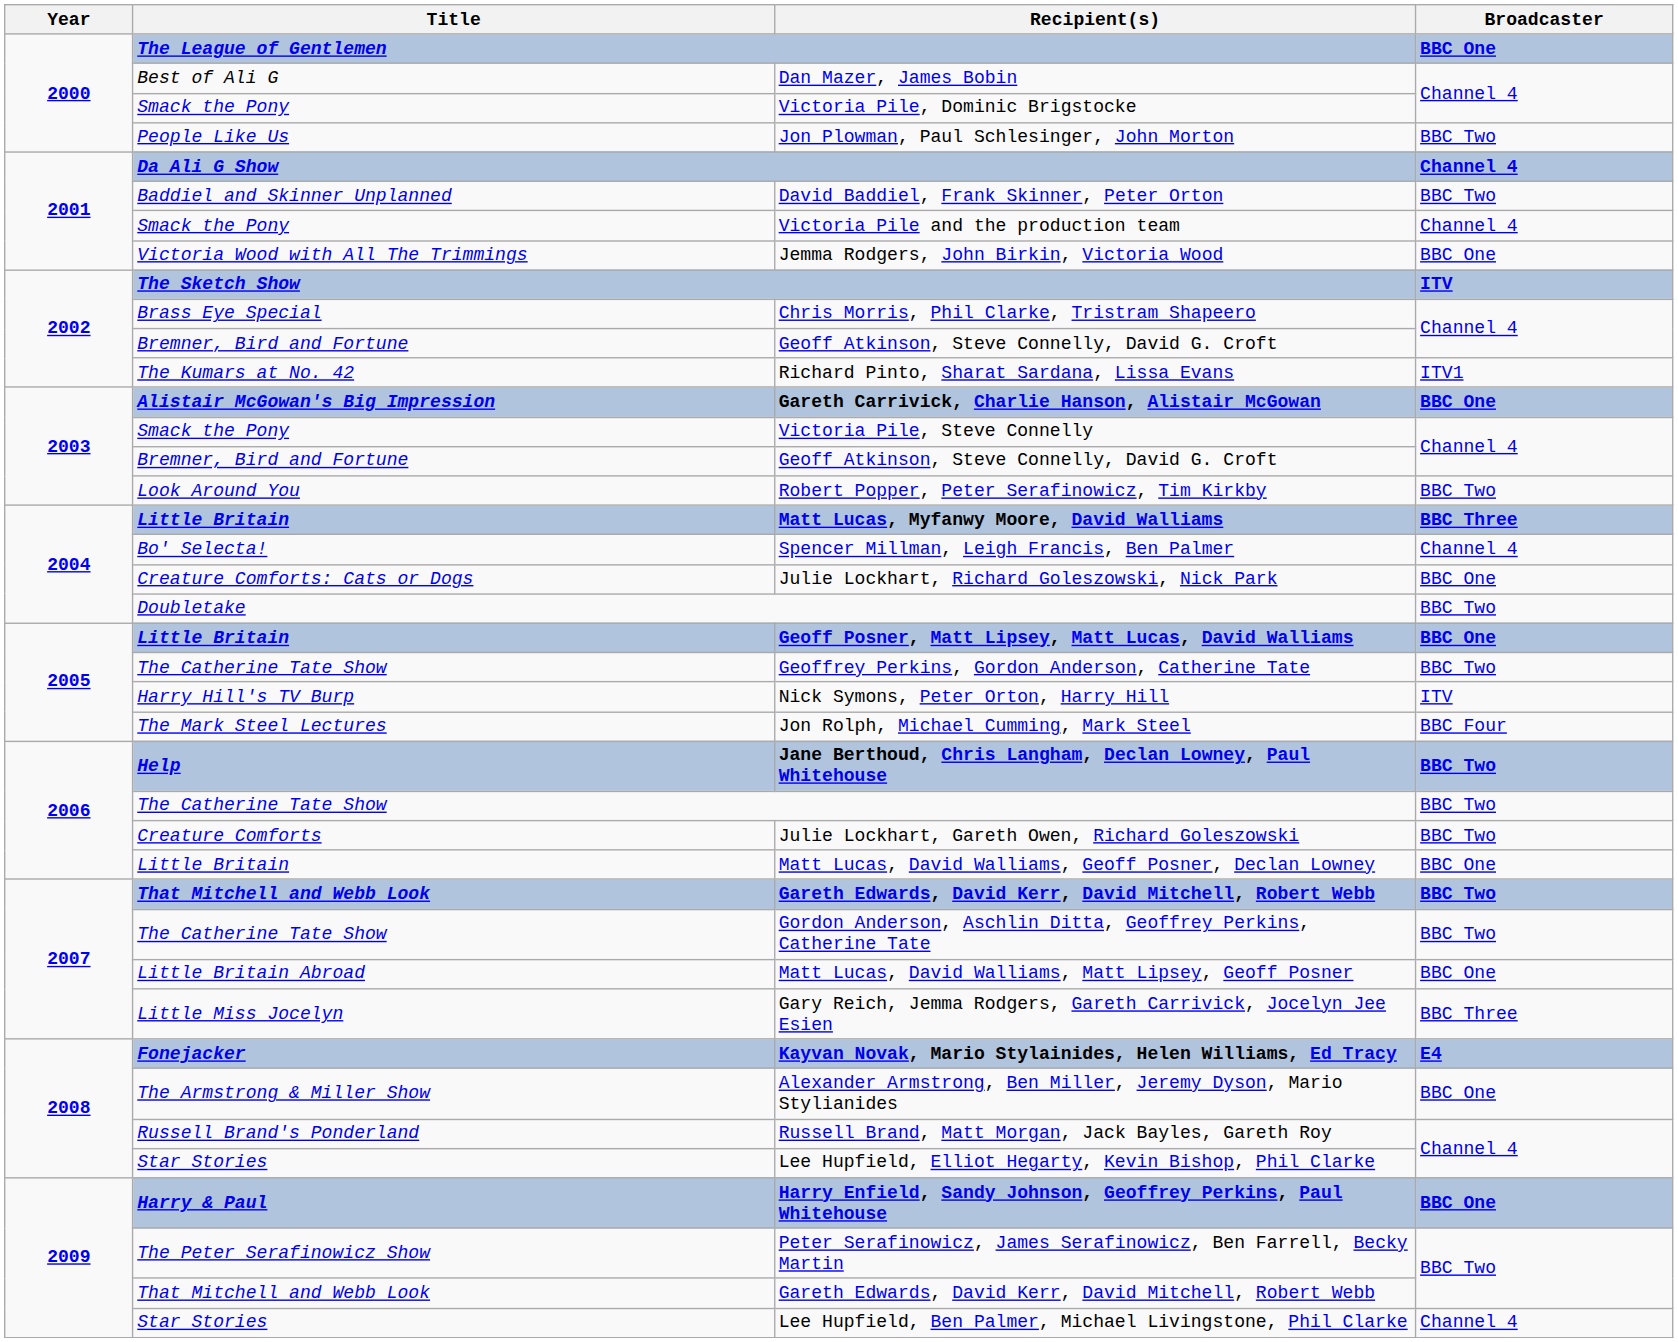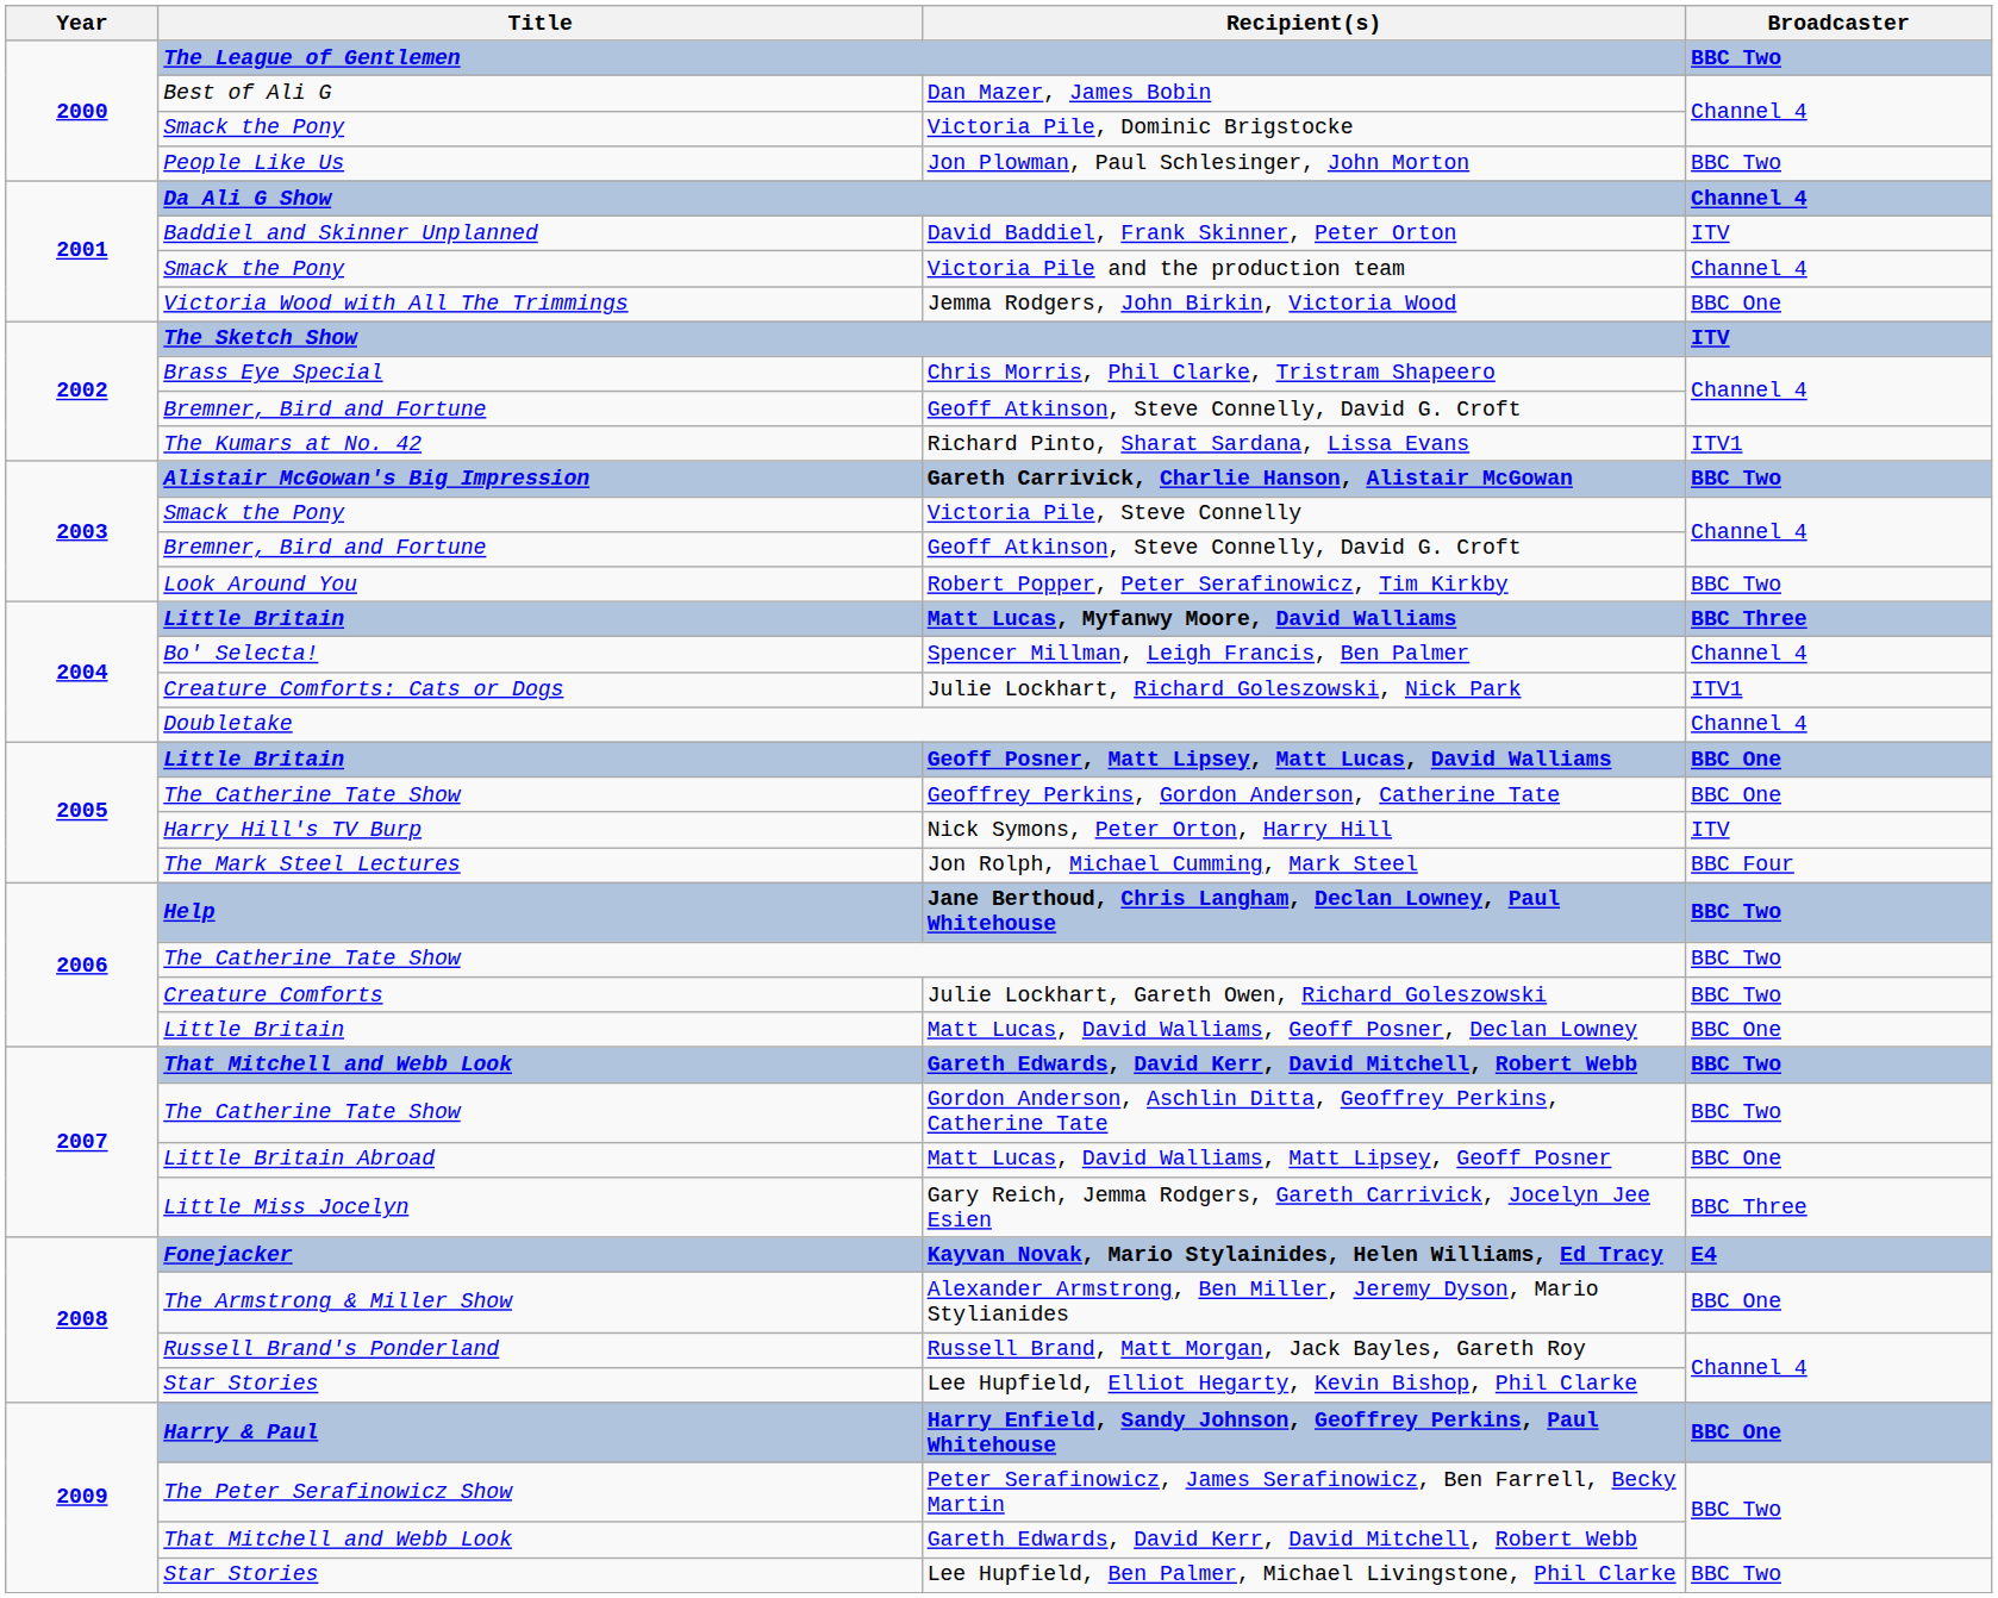The League of Gentlemen | Broadcaster: BBC One -> BBC Two
David Baddiel, Frank Skinner, Peter Orton | Broadcaster: BBC Two -> ITV
Gareth Carrivick, Charlie Hanson, Alistair McGowan | Broadcaster: BBC One -> BBC Two
Julie Lockhart, Richard Goleszowski, Nick Park | Broadcaster: BBC One -> ITV1
Doubletake | Broadcaster: BBC Two -> Channel 4
Geoffrey Perkins, Gordon Anderson, Catherine Tate | Broadcaster: BBC Two -> BBC One
Lee Hupfield, Ben Palmer, Michael Livingstone, Phil Clarke | Broadcaster: Channel 4 -> BBC Two
